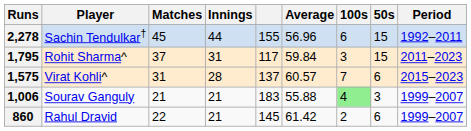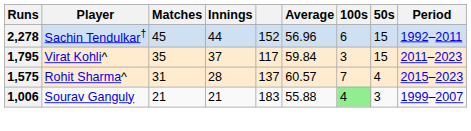2,278 | column 5: 155 -> 152
1,795 | Player: Rohit Sharma^ -> Virat Kohli^
1,795 | Matches: 37 -> 35
1,795 | Innings: 31 -> 37
1,575 | Player: Virat Kohli^ -> Rohit Sharma^
1,575 | 50s: 6 -> 4
- row: 860 | Rahul Dravid | 22 | 21 | 145 | 61.42 | 2 | 6 | 1999–2007
